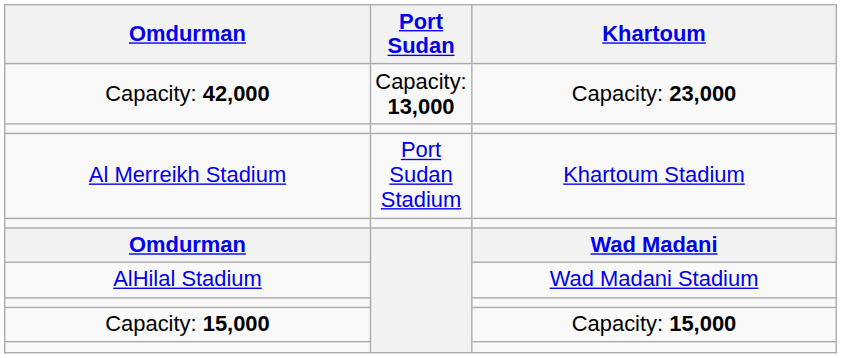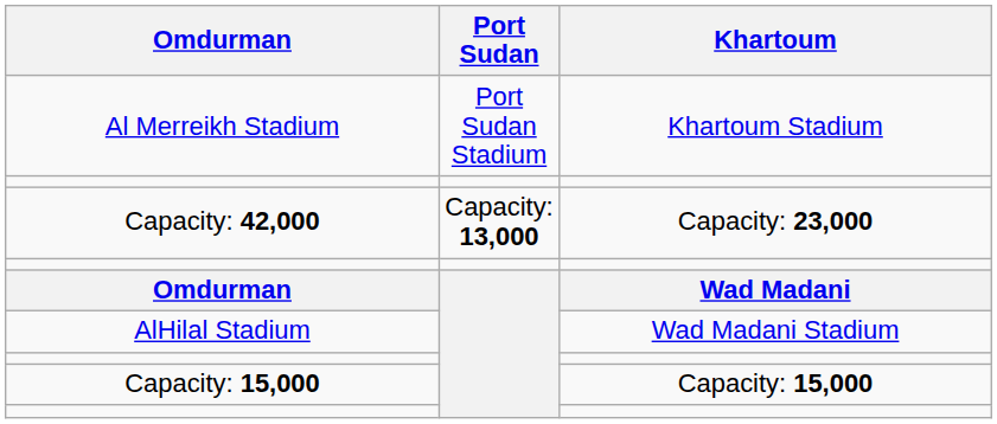rows swapped: Al Merreikh Stadium <-> Capacity: 42,000
